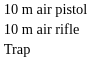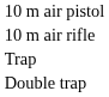+ row: Double trap
